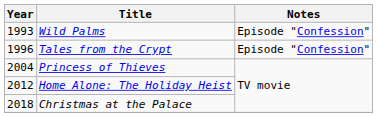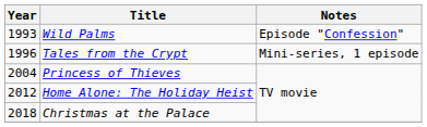Tales from the Crypt | Notes: Episode "Confession" -> Mini-series, 1 episode
